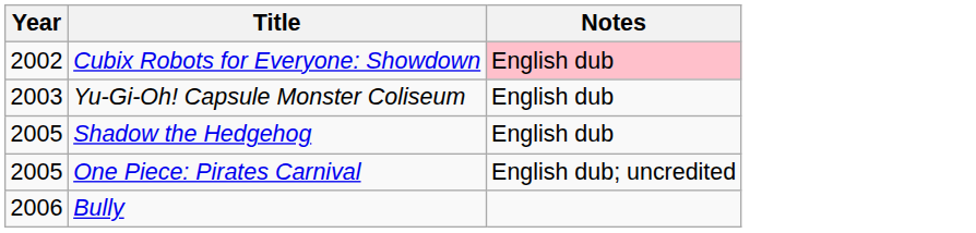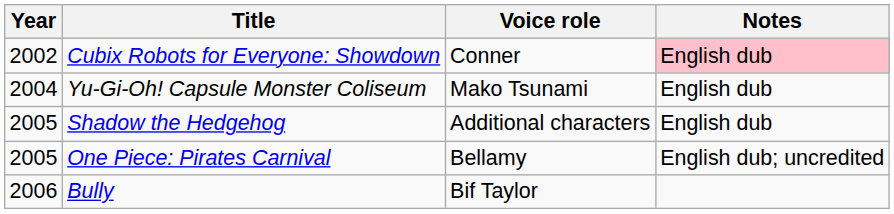+ column: Voice role | Conner | Mako Tsunami | Additional characters | Bellamy | Bif Taylor
Yu-Gi-Oh! Capsule Monster Coliseum | Year: 2003 -> 2004
